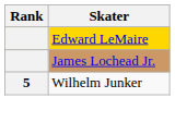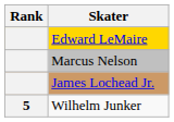+ row: Marcus Nelson
